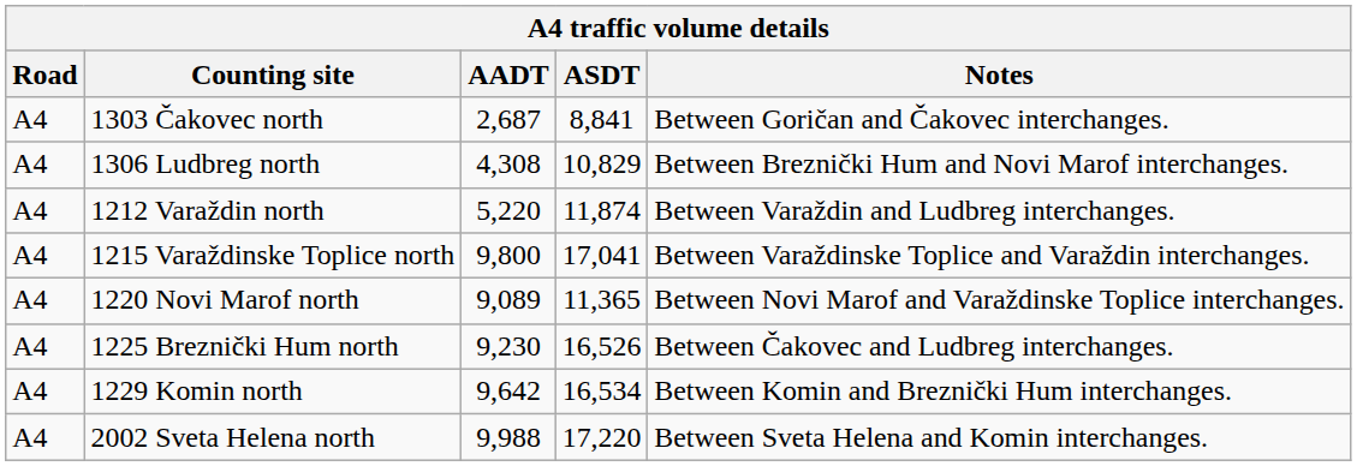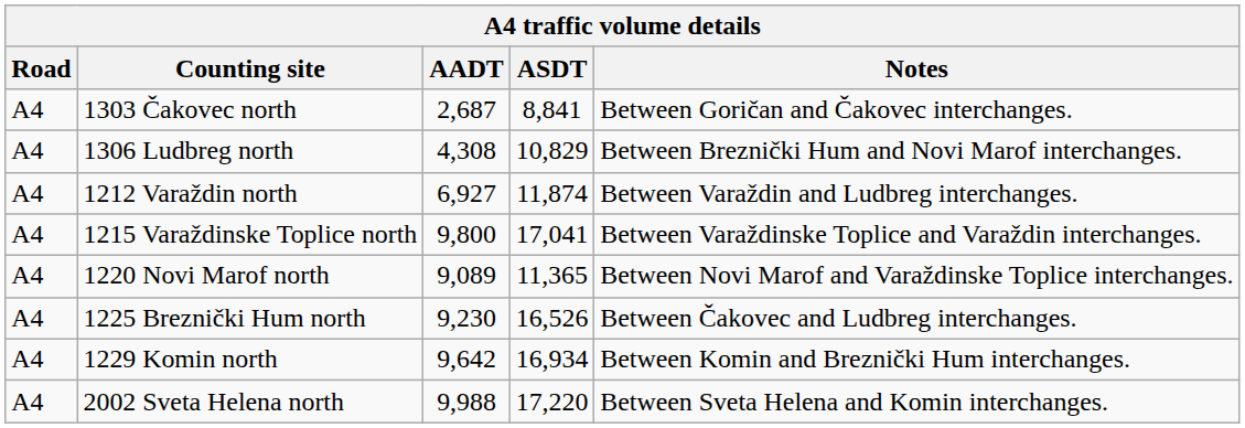1212 Varaždin north | column 3: 5,220 -> 6,927
1229 Komin north | column 4: 16,534 -> 16,934
